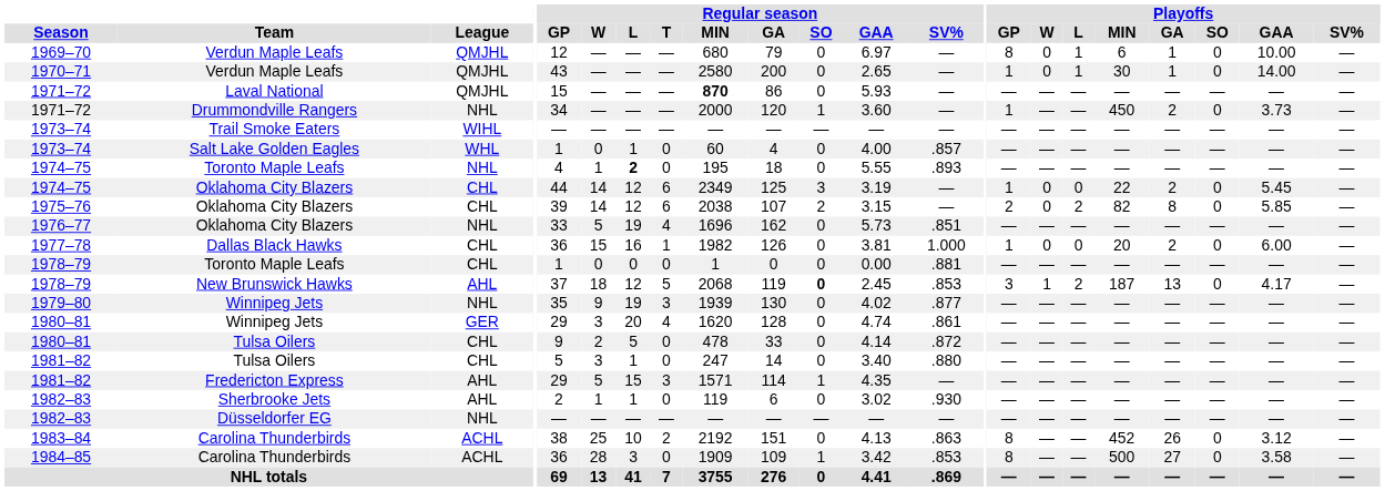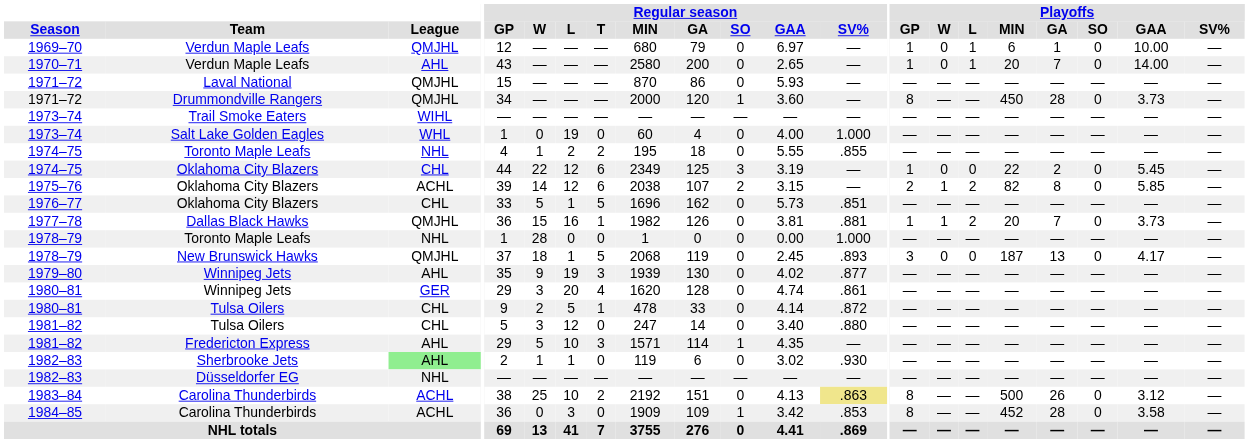1969–70 | Playoffs / GP: 8 -> 1
1970–71 | League: QMJHL -> AHL
1970–71 | Playoffs / MIN: 30 -> 20
1970–71 | Playoffs / GA: 1 -> 7
1971–72 / Laval National | Regular season / MIN: bold -> normal
1971–72 / Drummondville Rangers | League: NHL -> QMJHL
1971–72 / Drummondville Rangers | Playoffs / GP: 1 -> 8
1971–72 / Drummondville Rangers | Playoffs / GA: 2 -> 28
1973–74 / Salt Lake Golden Eagles | Regular season / L: 1 -> 19
1973–74 / Salt Lake Golden Eagles | Regular season / SV%: .857 -> 1.000
1974–75 / Toronto Maple Leafs | Regular season / L: bold -> normal
1974–75 / Toronto Maple Leafs | Regular season / T: 0 -> 2
1974–75 / Toronto Maple Leafs | Regular season / SV%: .893 -> .855
1974–75 / Oklahoma City Blazers | Regular season / W: 14 -> 22
1975–76 | League: CHL -> ACHL
1975–76 | Playoffs / W: 0 -> 1
1976–77 | League: NHL -> CHL
1976–77 | Regular season / L: 19 -> 1
1976–77 | Regular season / T: 4 -> 5
1977–78 | League: CHL -> QMJHL
1977–78 | Regular season / SV%: 1.000 -> .881
1977–78 | Playoffs / W: 0 -> 1
1977–78 | Playoffs / L: 0 -> 2
1977–78 | Playoffs / GA: 2 -> 7
1977–78 | Playoffs / GAA: 6.00 -> 3.73
1978–79 / Toronto Maple Leafs | League: CHL -> NHL
1978–79 / Toronto Maple Leafs | Regular season / W: 0 -> 28
1978–79 / Toronto Maple Leafs | Regular season / SV%: .881 -> 1.000
1978–79 / New Brunswick Hawks | League: AHL -> QMJHL
1978–79 / New Brunswick Hawks | Regular season / L: 12 -> 1
1978–79 / New Brunswick Hawks | Regular season / SO: bold -> normal
1978–79 / New Brunswick Hawks | Regular season / SV%: .853 -> .893
1978–79 / New Brunswick Hawks | Playoffs / W: 1 -> 0
1978–79 / New Brunswick Hawks | Playoffs / L: 2 -> 0
1979–80 | League: NHL -> AHL
1980–81 / Tulsa Oilers | Regular season / T: 0 -> 1
1981–82 / Tulsa Oilers | Regular season / L: 1 -> 12
1981–82 / Fredericton Express | Regular season / L: 15 -> 10
1982–83 / Sherbrooke Jets | League: no background -> lightgreen background
1983–84 | Regular season / SV%: no background -> khaki background
1983–84 | Playoffs / MIN: 452 -> 500
1984–85 | Regular season / W: 28 -> 0
1984–85 | Playoffs / MIN: 500 -> 452
1984–85 | Playoffs / GA: 27 -> 28
